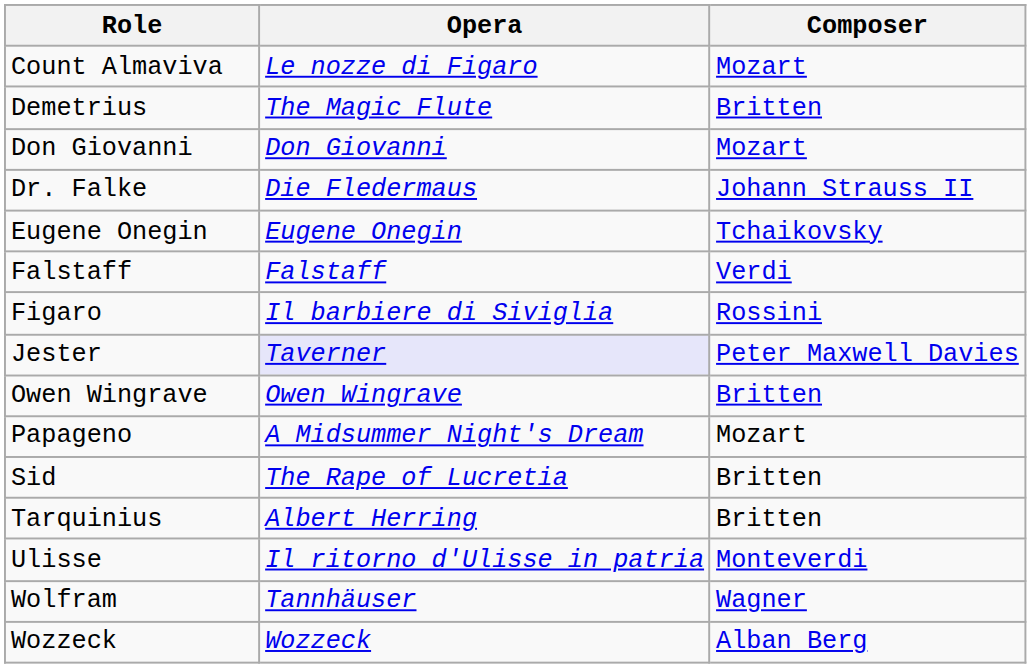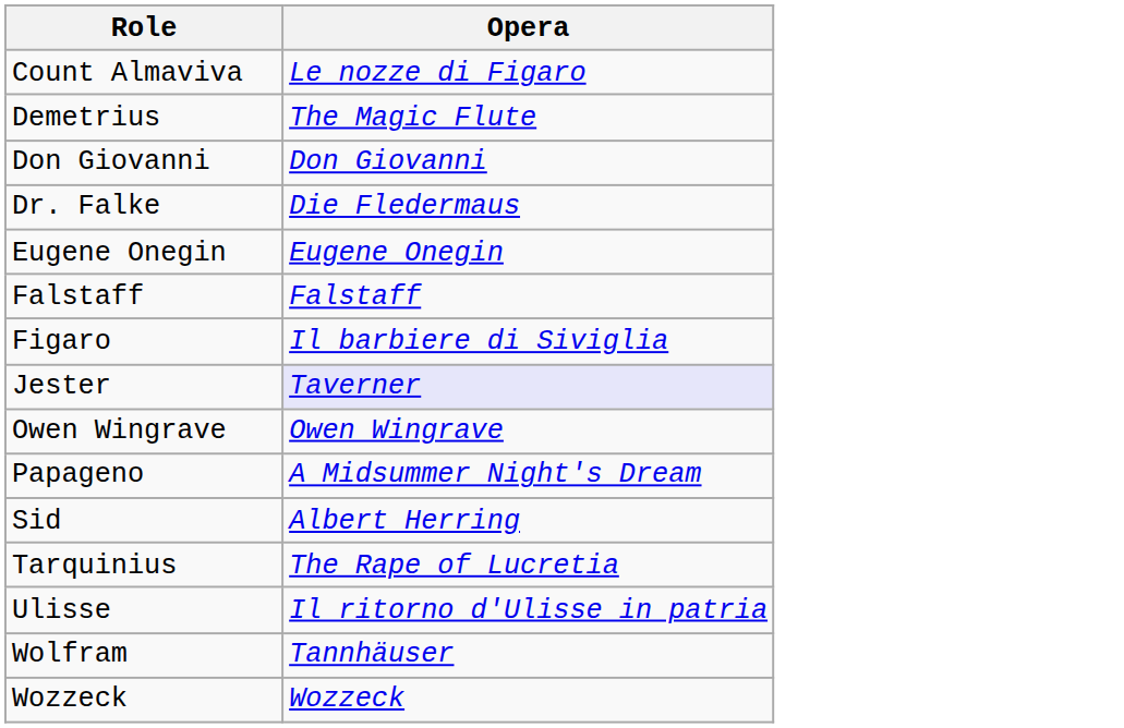- column: Composer | Mozart | Britten | Mozart | Johann Strauss II | Tchaikovsky | Verdi | Rossini | Peter Maxwell Davies | Britten | Mozart | Britten | Britten | Monteverdi | Wagner | Alban Berg
Sid | Opera: The Rape of Lucretia -> Albert Herring
Tarquinius | Opera: Albert Herring -> The Rape of Lucretia
